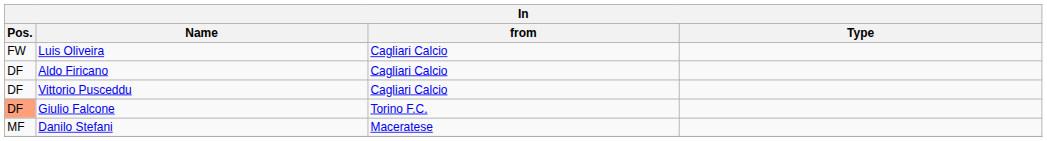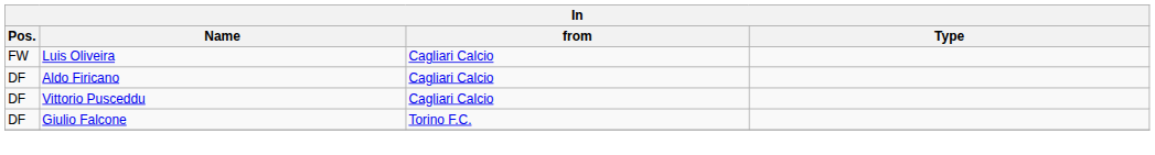Giulio Falcone | Pos.: lightsalmon background -> no background
- row: MF | Danilo Stefani | Maceratese
